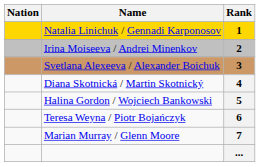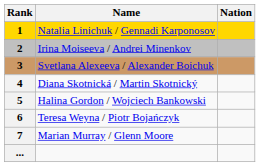columns swapped: Rank <-> Nation
